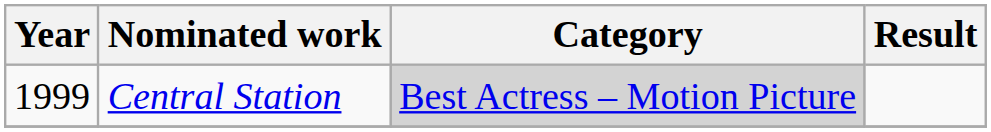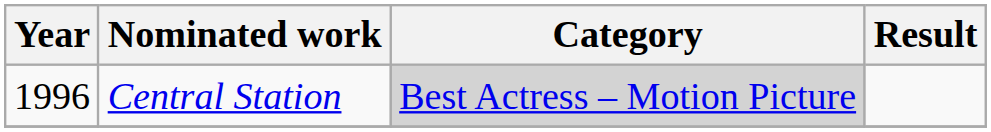Central Station | Year: 1999 -> 1996
